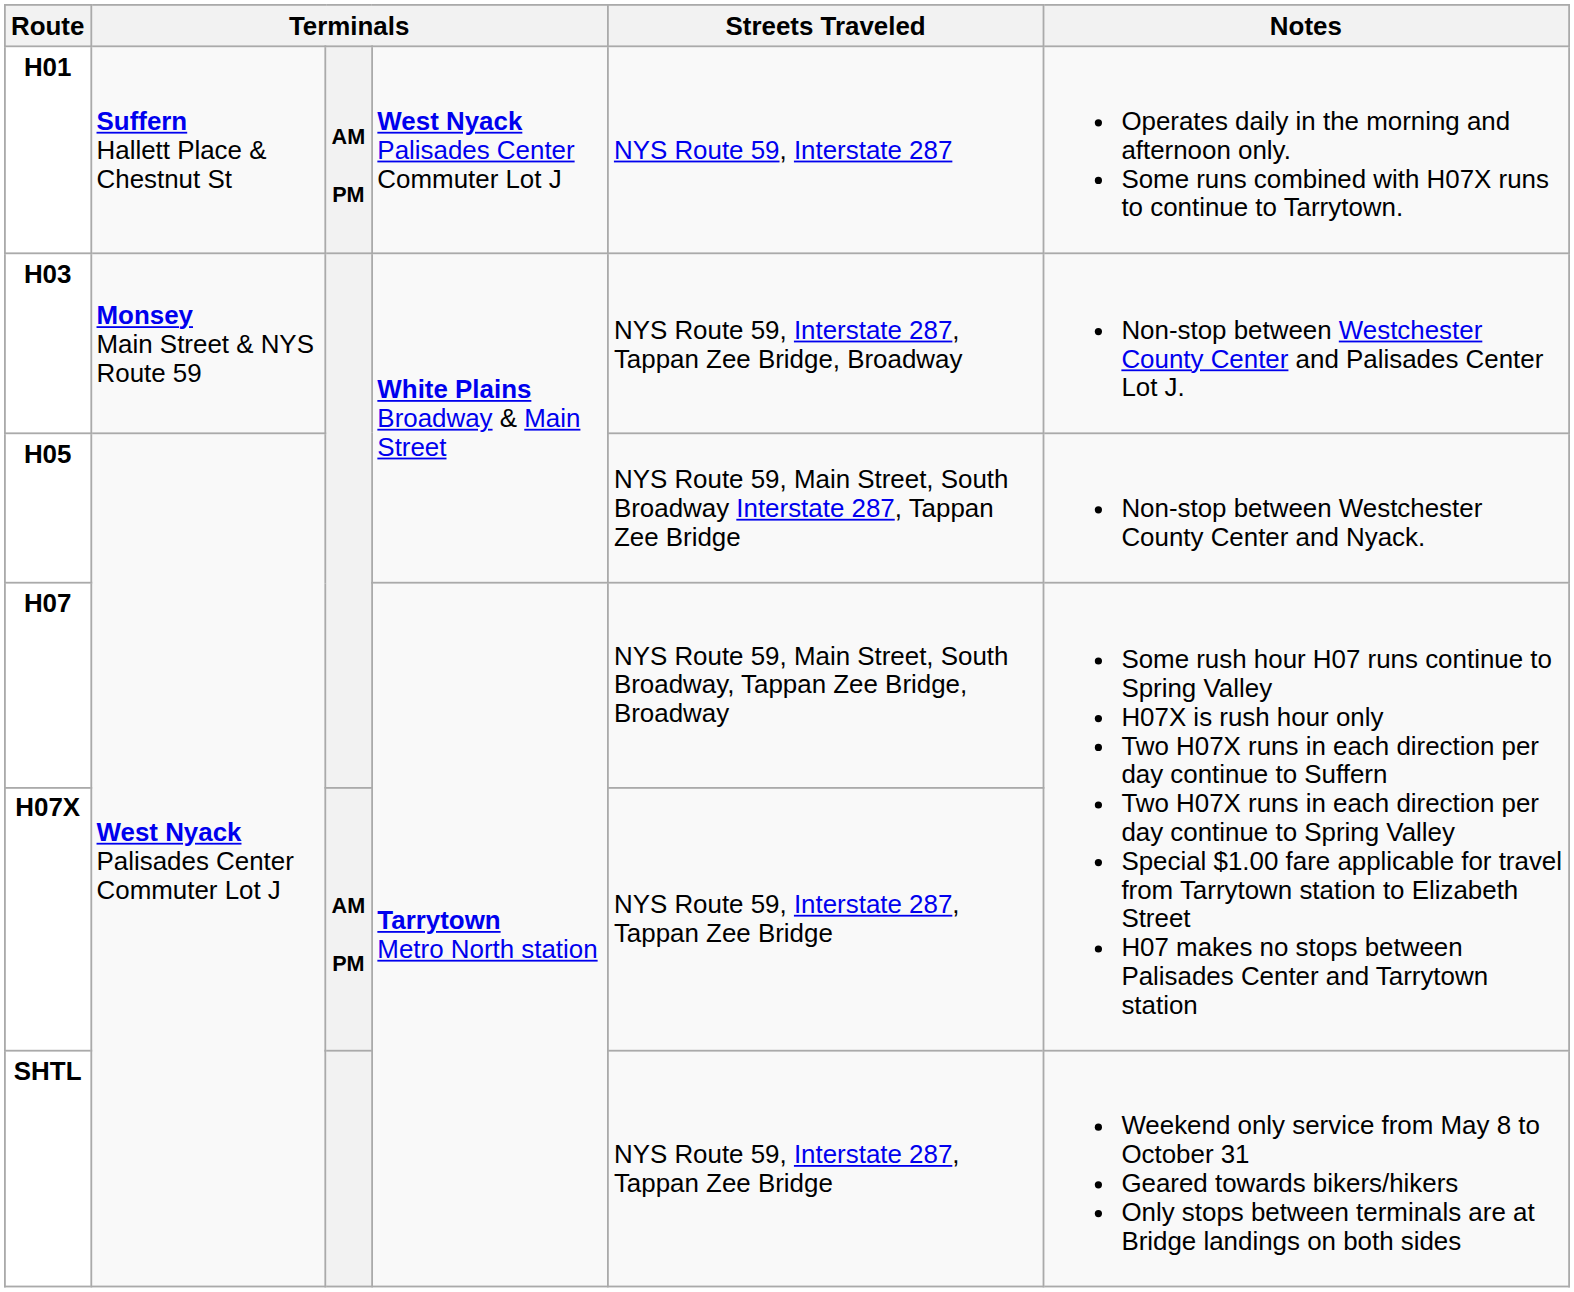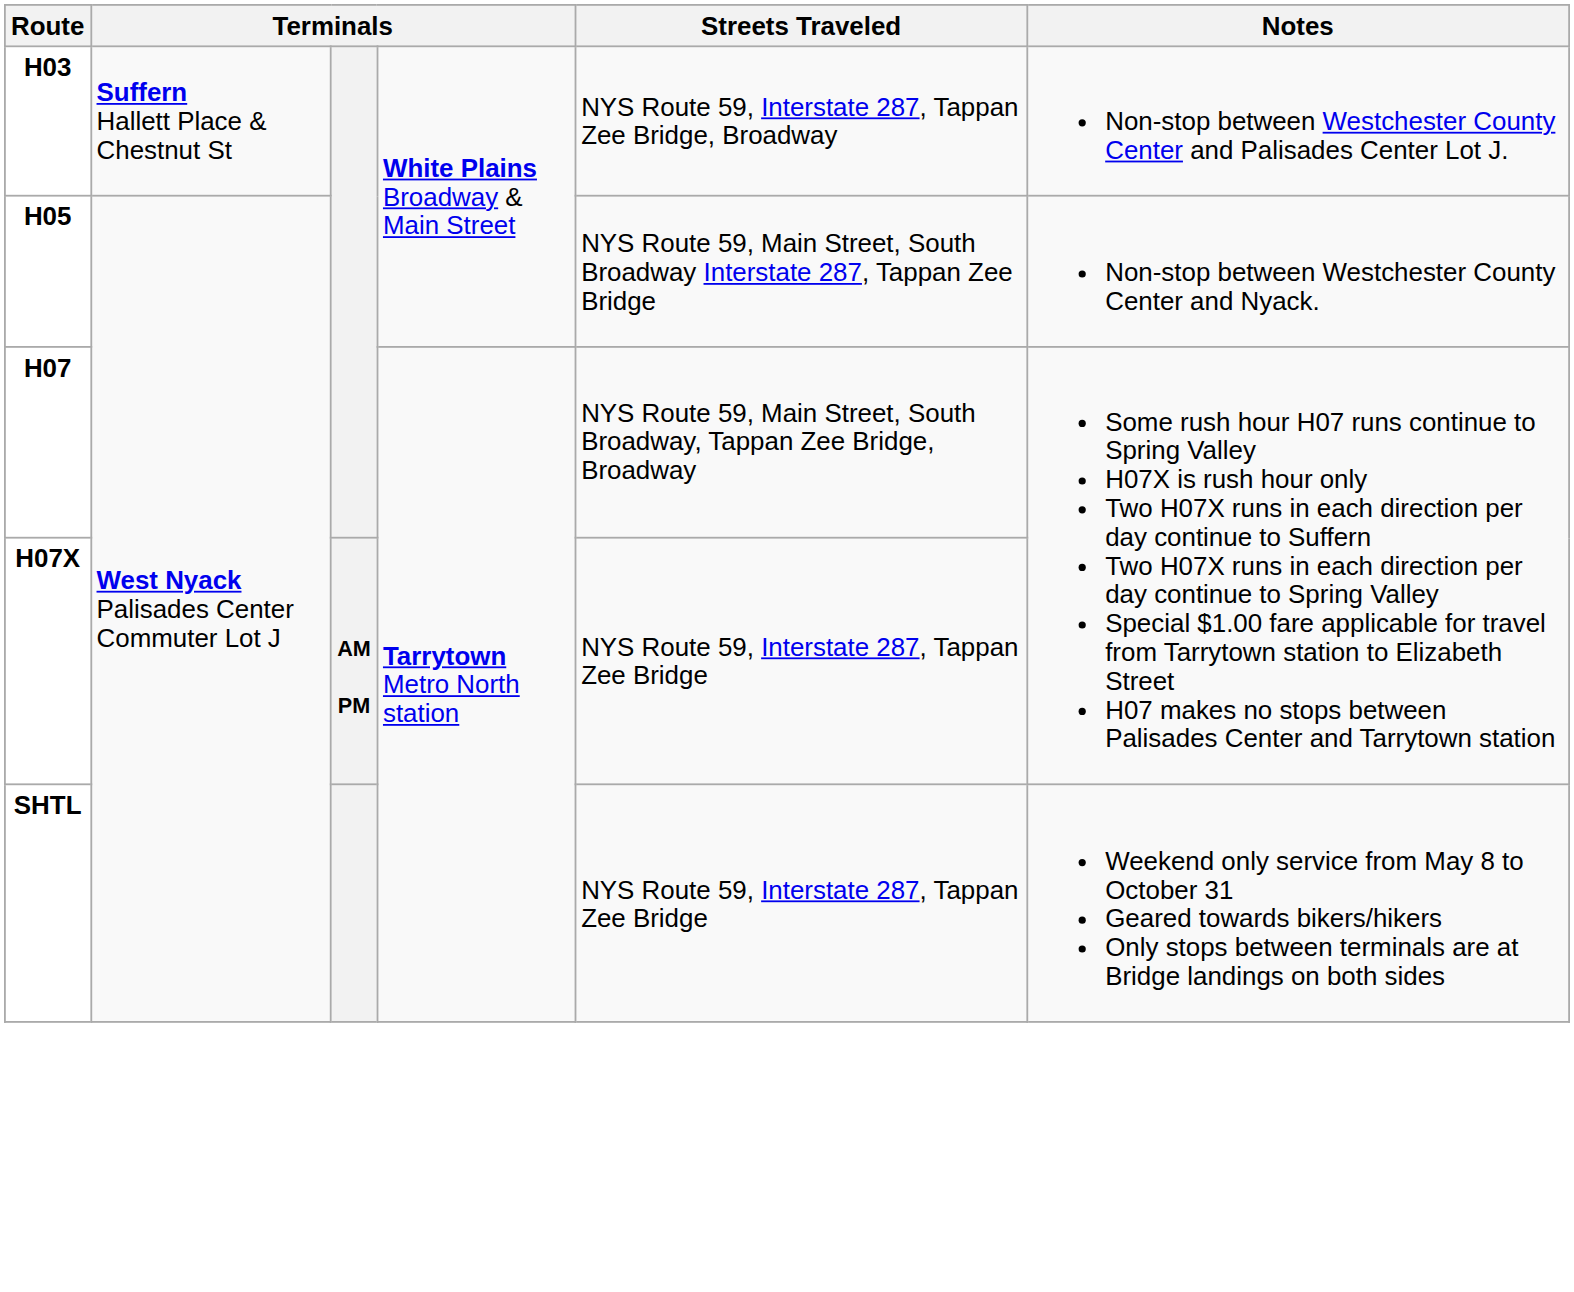- row: H01 | Suffern Hallett Place & Chestnut St | AM PM | West Nyack Palisades Center Commuter Lot J | NYS Route 59, Interstate 287 | Operates daily in the morning and afternoon only. Some runs combined with H07X runs to continue to Tarrytown.
H03 | column 2: Monsey Main Street & NYS Route 59 -> Suffern Hallett Place & Chestnut St
